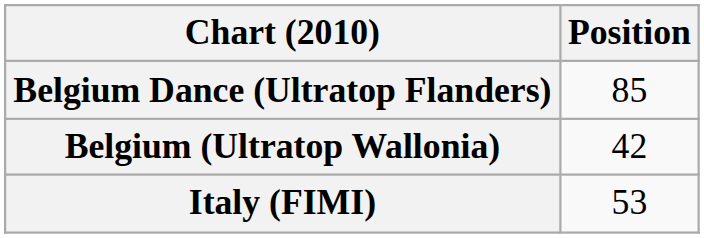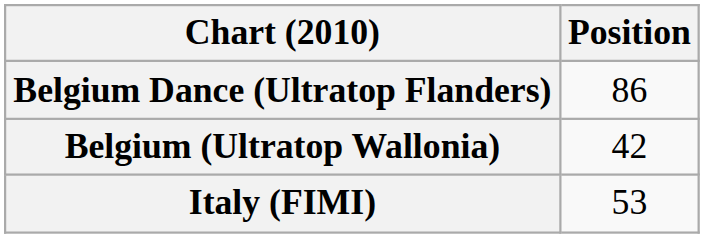Belgium Dance (Ultratop Flanders) | Position: 85 -> 86
